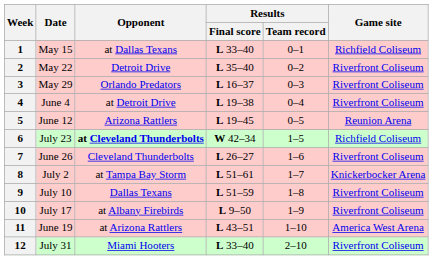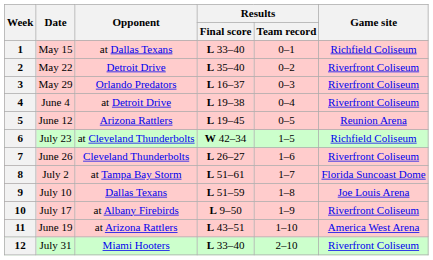6 | Opponent: bold -> normal
8 | Game site: Knickerbocker Arena -> Florida Suncoast Dome
9 | Game site: Riverfront Coliseum -> Joe Louis Arena
